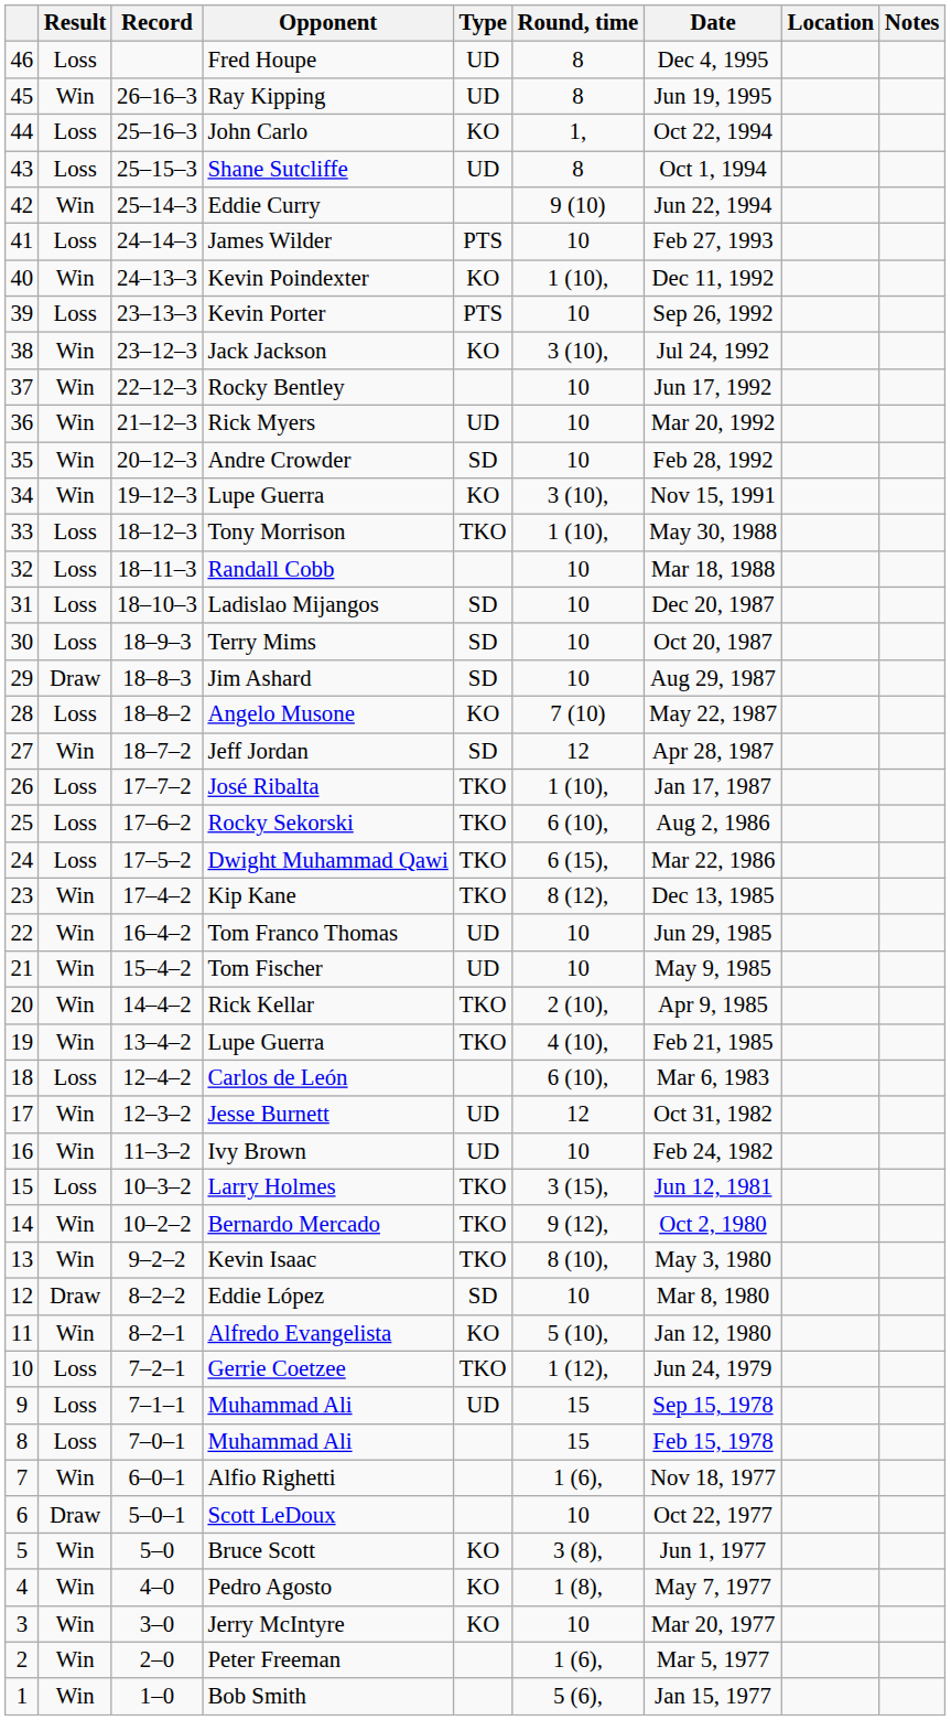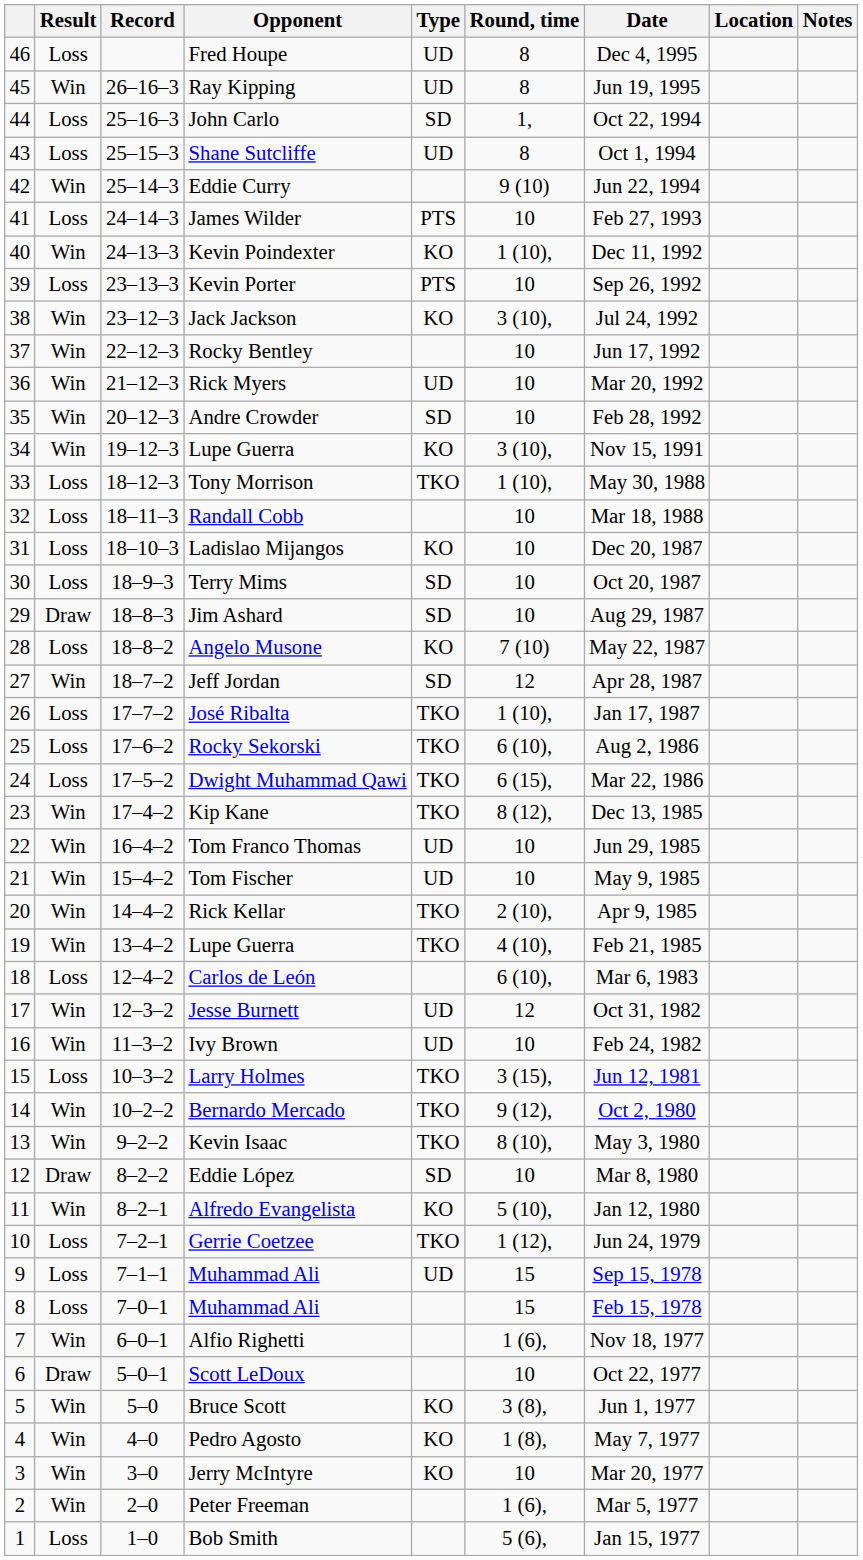John Carlo | Type: KO -> SD
Ladislao Mijangos | Type: SD -> KO
Bob Smith | Result: Win -> Loss
